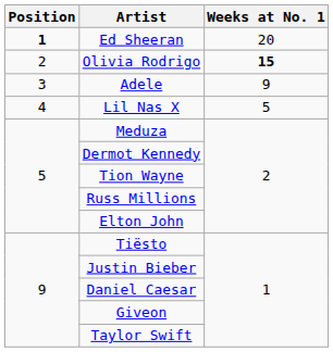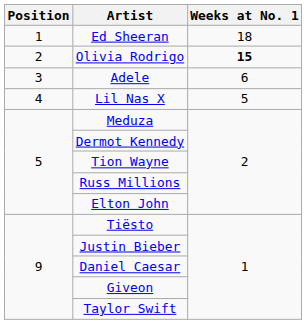Ed Sheeran | Position: bold -> normal
Ed Sheeran | Weeks at No. 1: 20 -> 18
Adele | Weeks at No. 1: 9 -> 6
